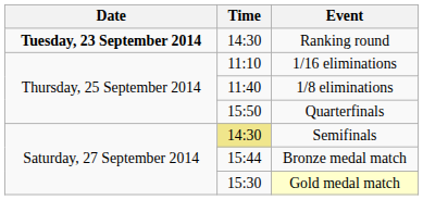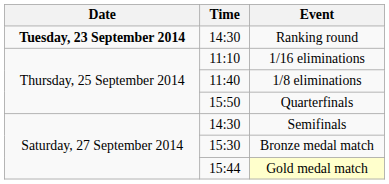Semifinals | Time: khaki background -> no background
Bronze medal match | Time: 15:44 -> 15:30
Gold medal match | Time: 15:30 -> 15:44
